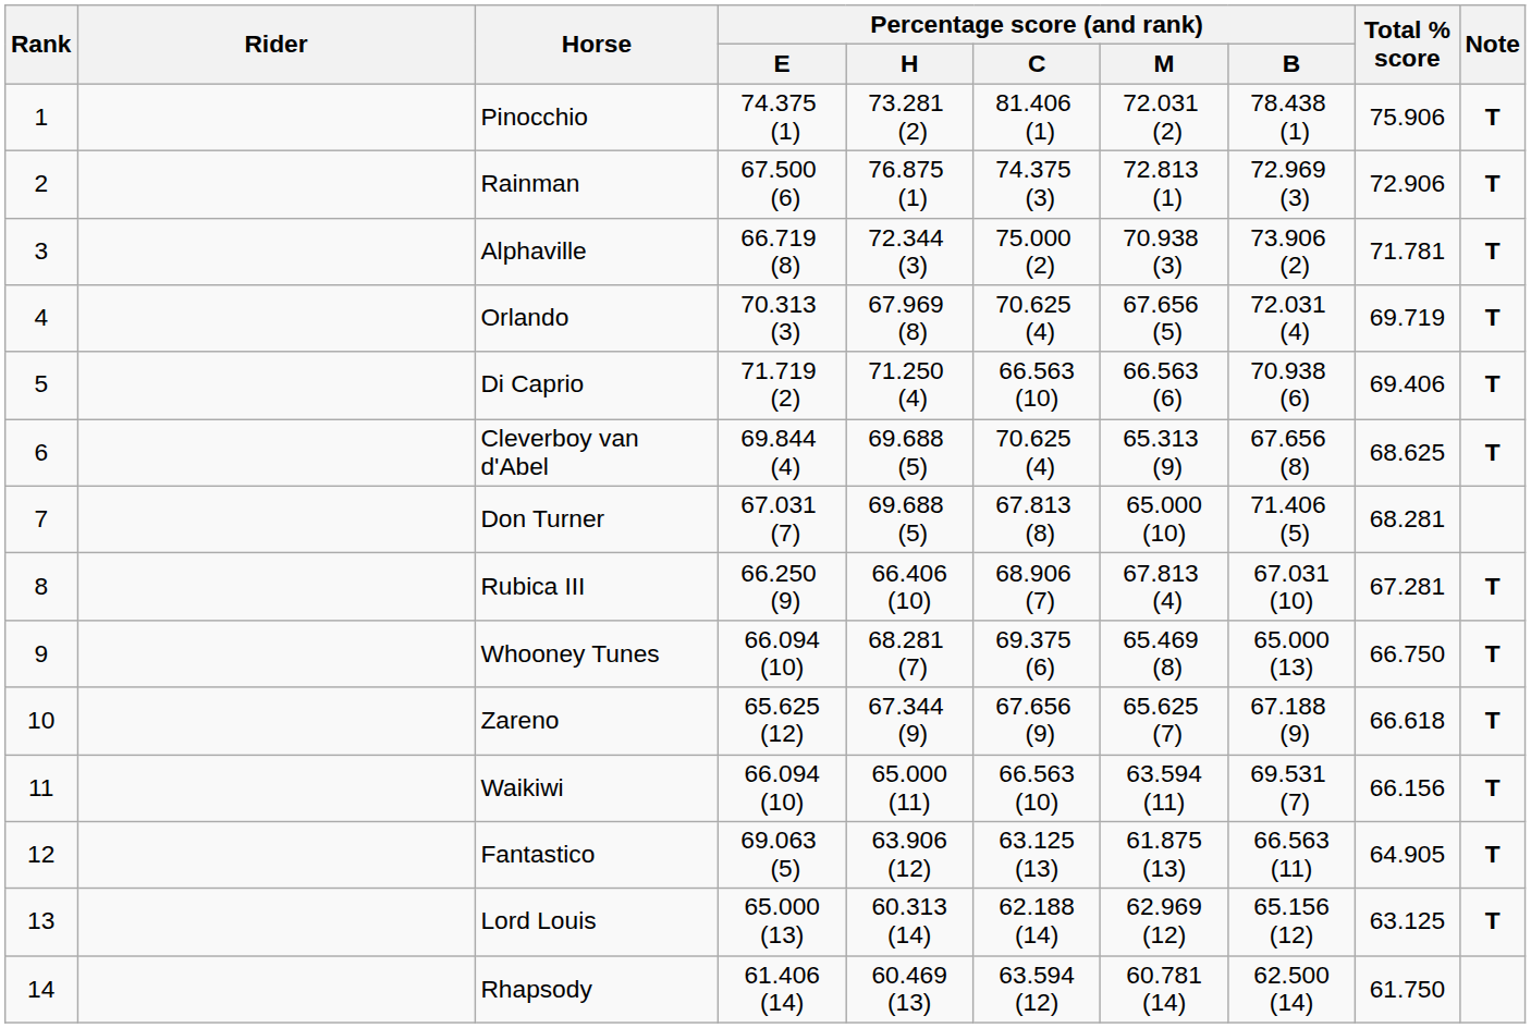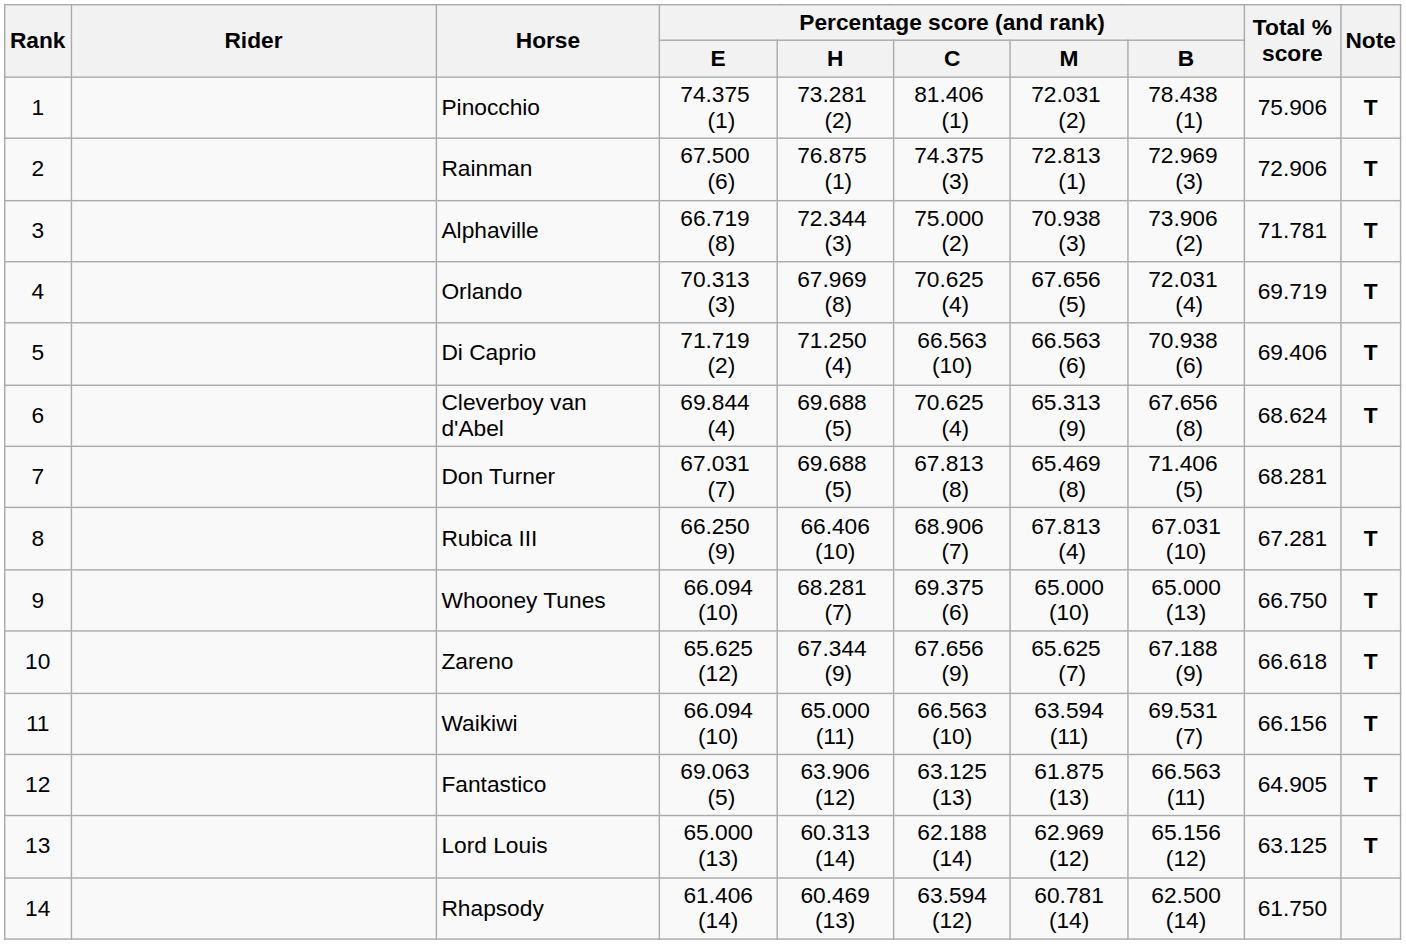Cleverboy van d'Abel | Total % score: 68.625 -> 68.624
Don Turner | Percentage score (and rank) / M: 65.000 (10) -> 65.469 (8)
Whooney Tunes | Percentage score (and rank) / M: 65.469 (8) -> 65.000 (10)
